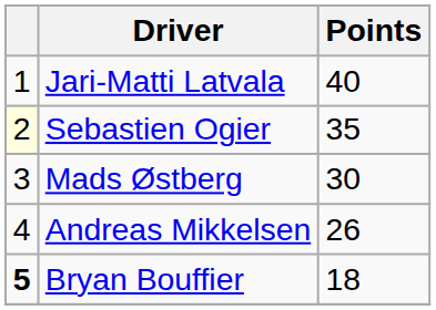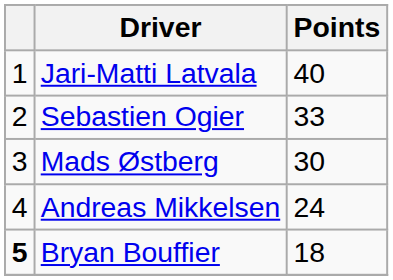Sebastien Ogier | column 1: lightyellow background -> no background
Sebastien Ogier | Points: 35 -> 33
Andreas Mikkelsen | Points: 26 -> 24
